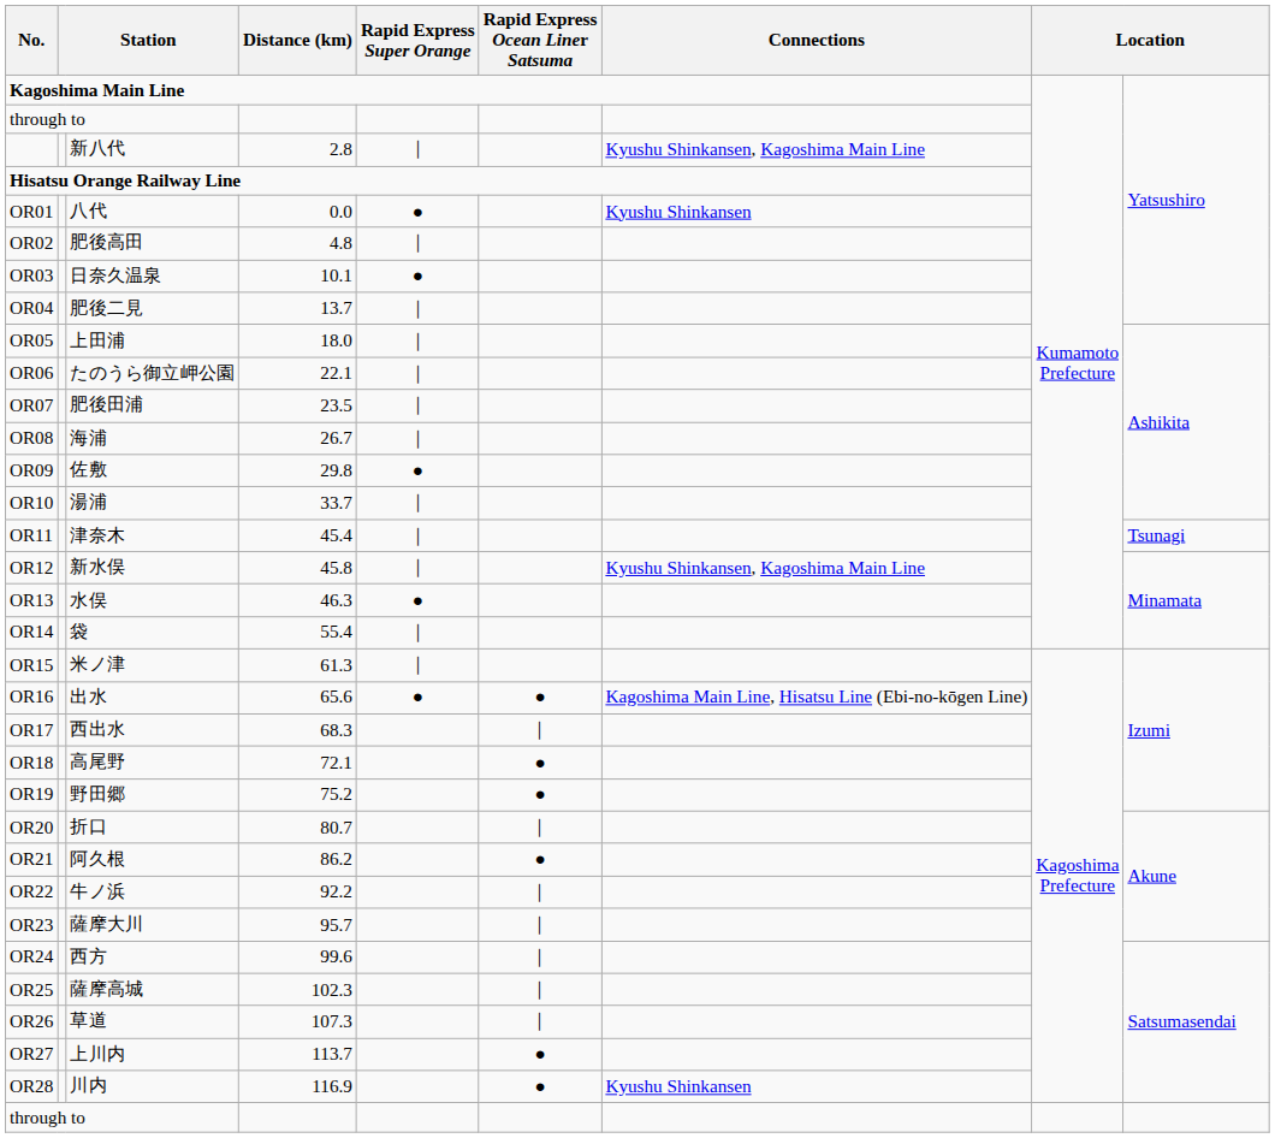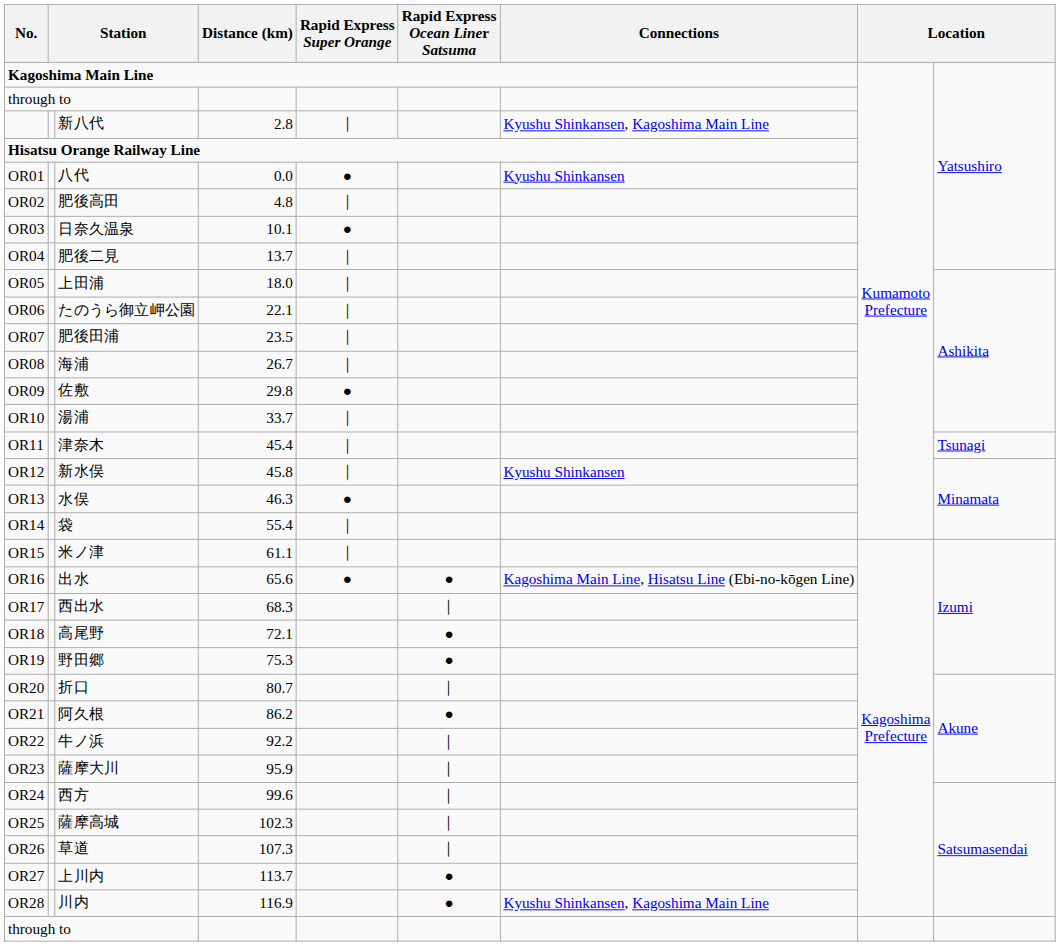OR12 | Connections: Kyushu Shinkansen, Kagoshima Main Line -> Kyushu Shinkansen
OR15 | Distance (km): 61.3 -> 61.1
OR19 | Distance (km): 75.2 -> 75.3
OR23 | Distance (km): 95.7 -> 95.9
OR28 | Connections: Kyushu Shinkansen -> Kyushu Shinkansen, Kagoshima Main Line
